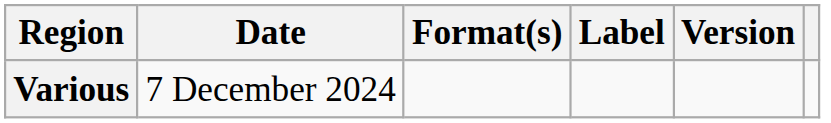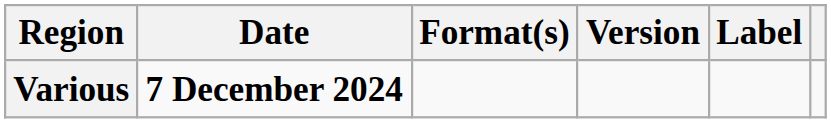columns swapped: Version <-> Label
Various | Date: normal -> bold
